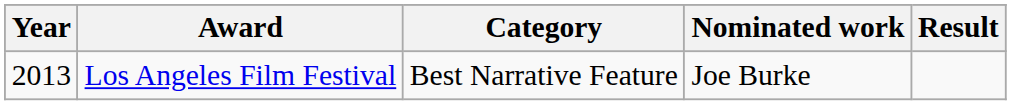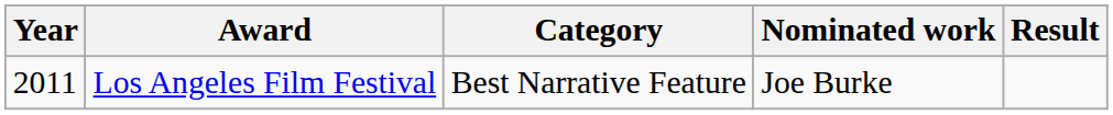Los Angeles Film Festival | Year: 2013 -> 2011
